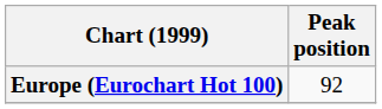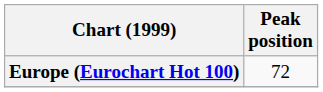Europe (Eurochart Hot 100) | Peak position: 92 -> 72
